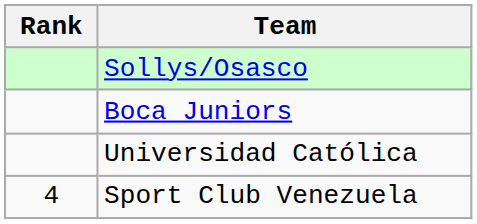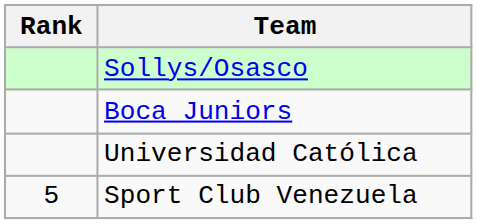Sport Club Venezuela | Rank: 4 -> 5
